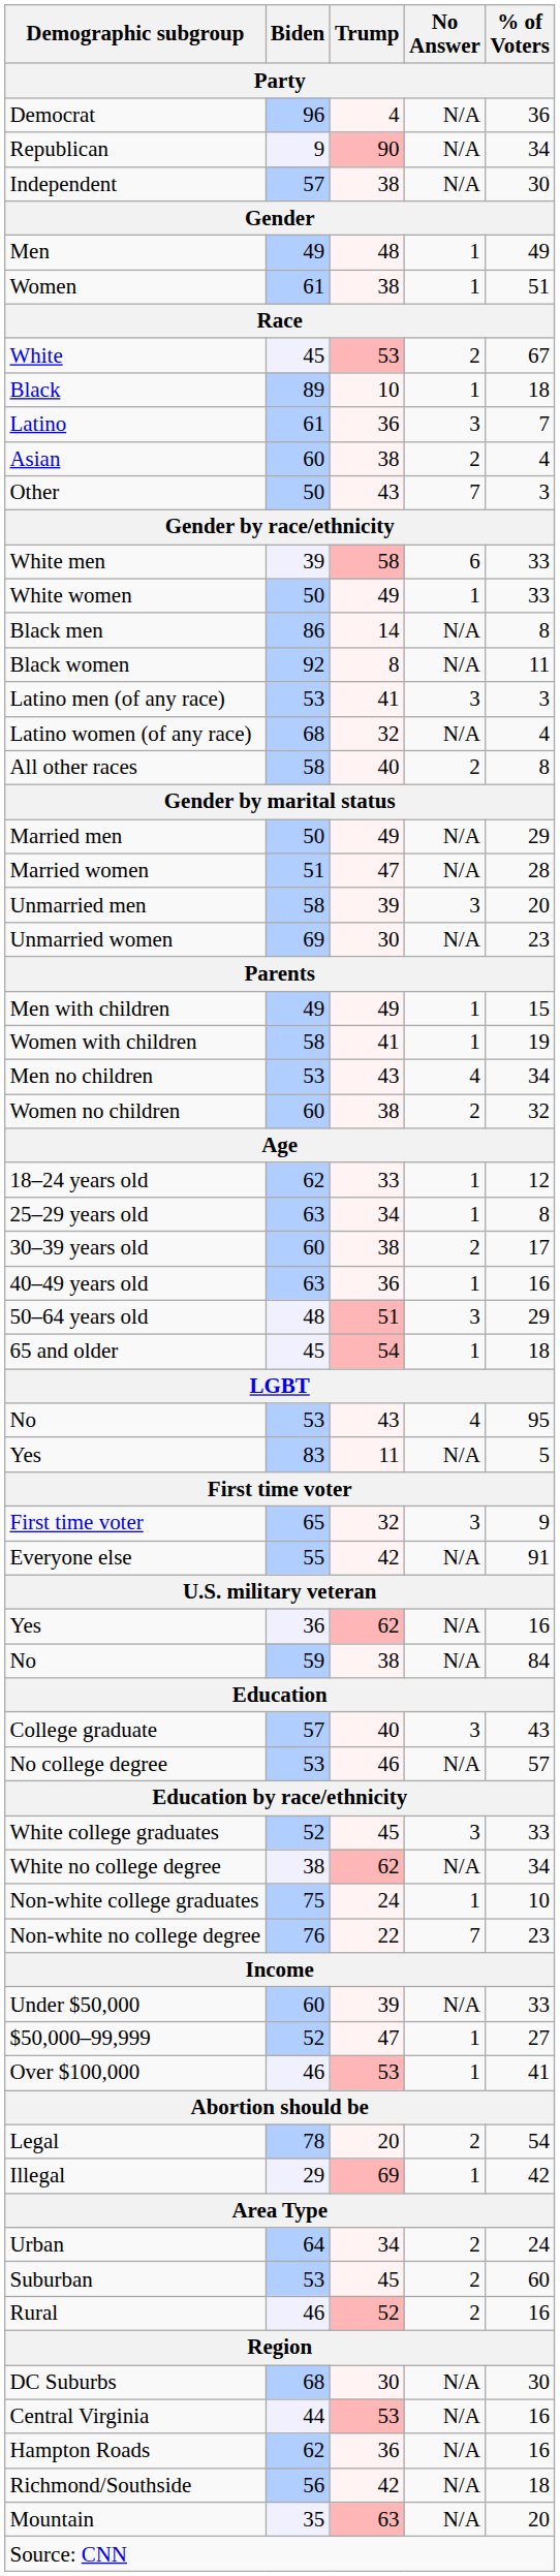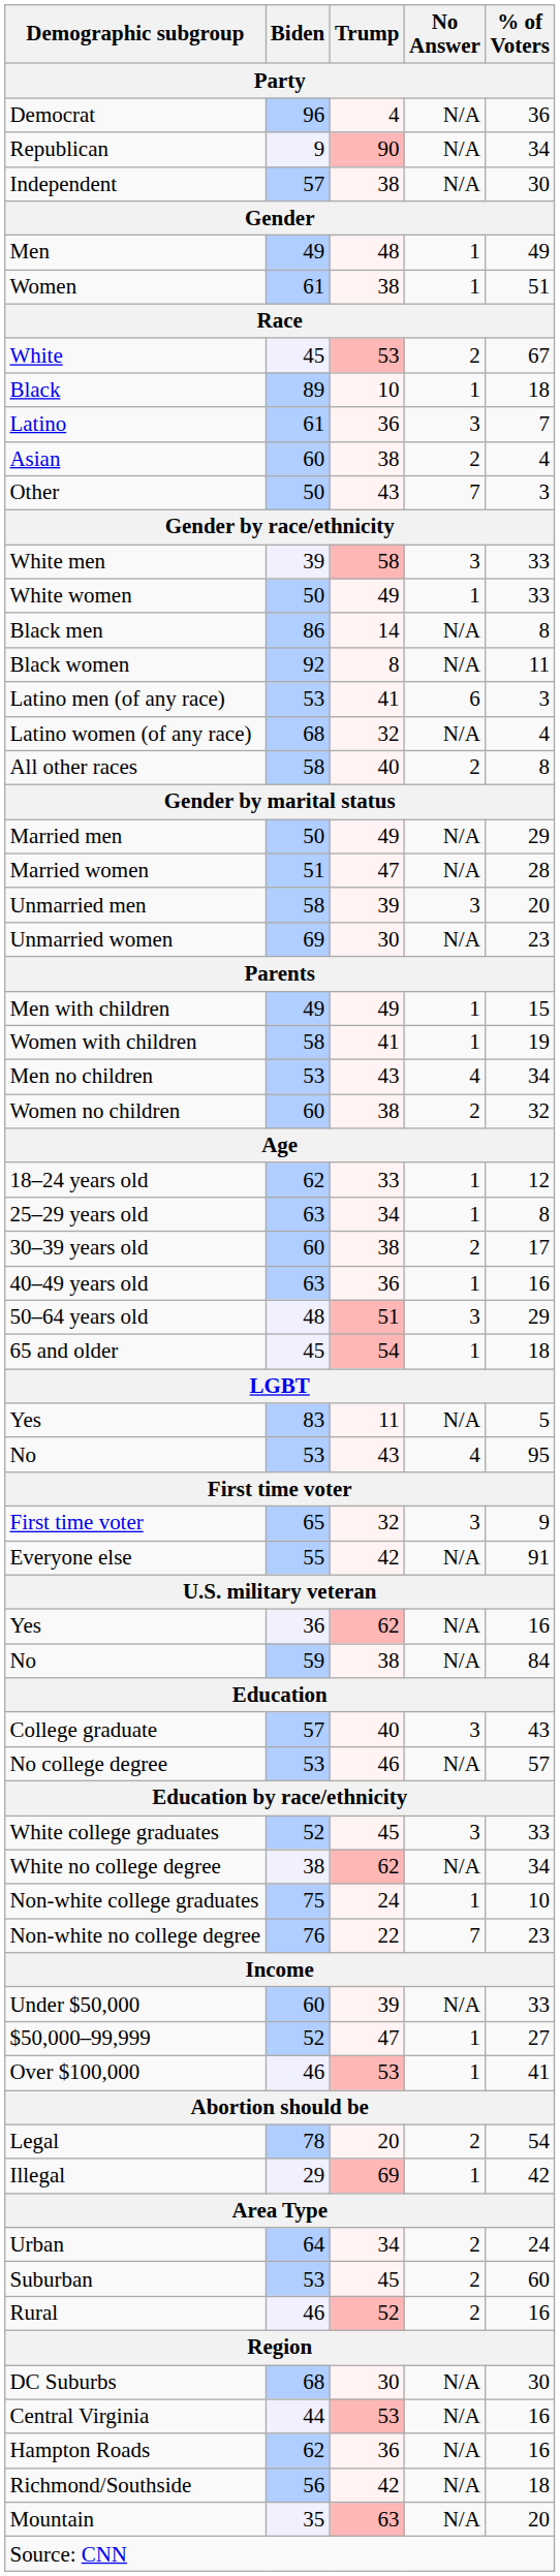White men | No Answer: 6 -> 3
Latino men (of any race) | No Answer: 3 -> 6
rows swapped: Yes / 83 <-> No / 53
